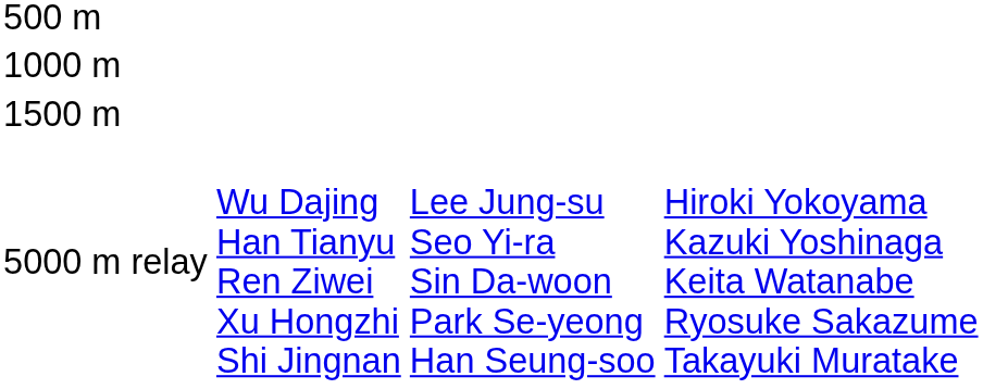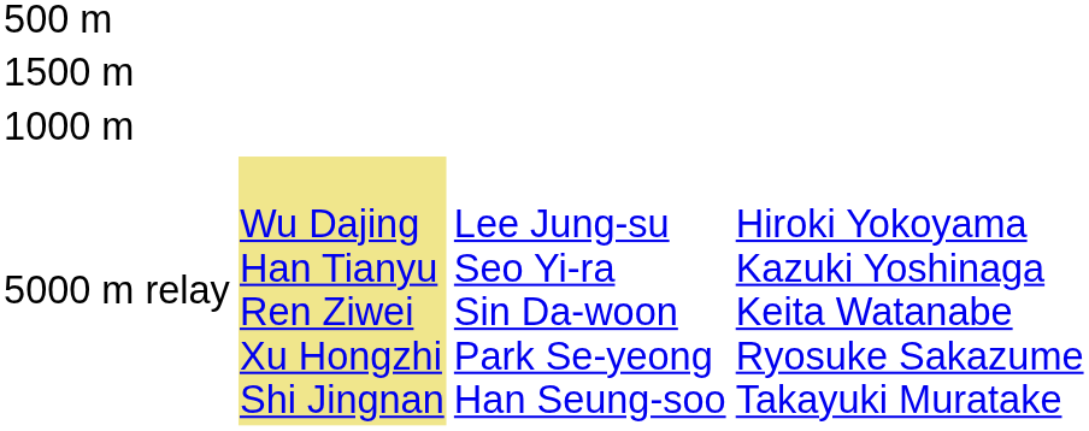rows swapped: 1000 m <-> 1500 m
5000 m relay | column 2: no background -> khaki background
